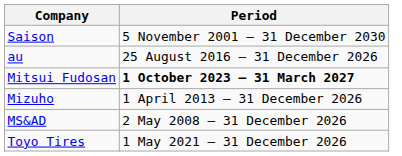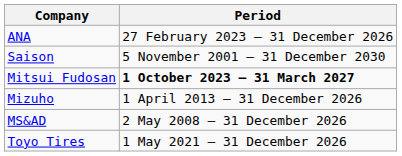+ row: ANA | 27 February 2023 – 31 December 2026
- row: au | 25 August 2016 – 31 December 2026
